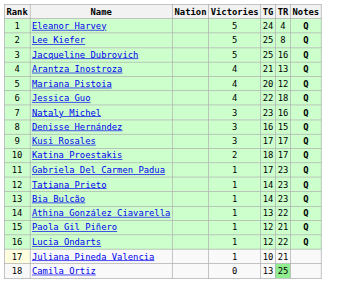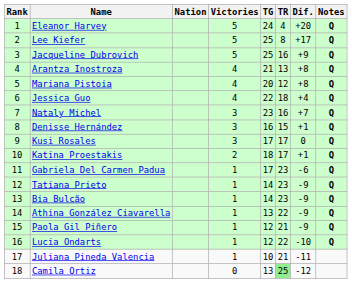+ column: Dif. | +20 | +17 | +9 | +8 | +8 | +4 | +7 | +1 | 0 | +1 | -6 | -9 | -9 | -9 | -9 | -10 | -11 | -12
Juliana Pineda Valencia | Rank: lightyellow background -> no background
